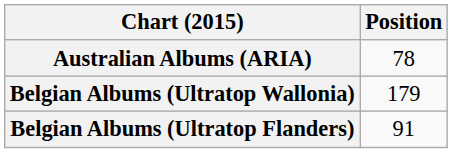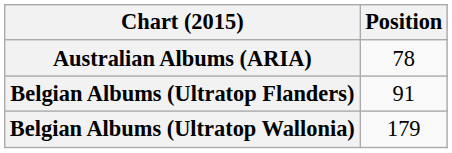rows swapped: Belgian Albums (Ultratop Flanders) <-> Belgian Albums (Ultratop Wallonia)
